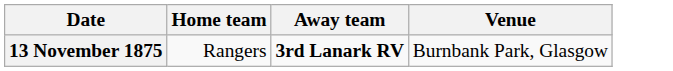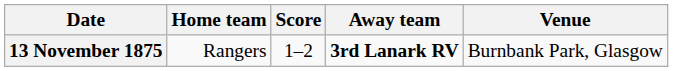+ column: Score | 1–2
